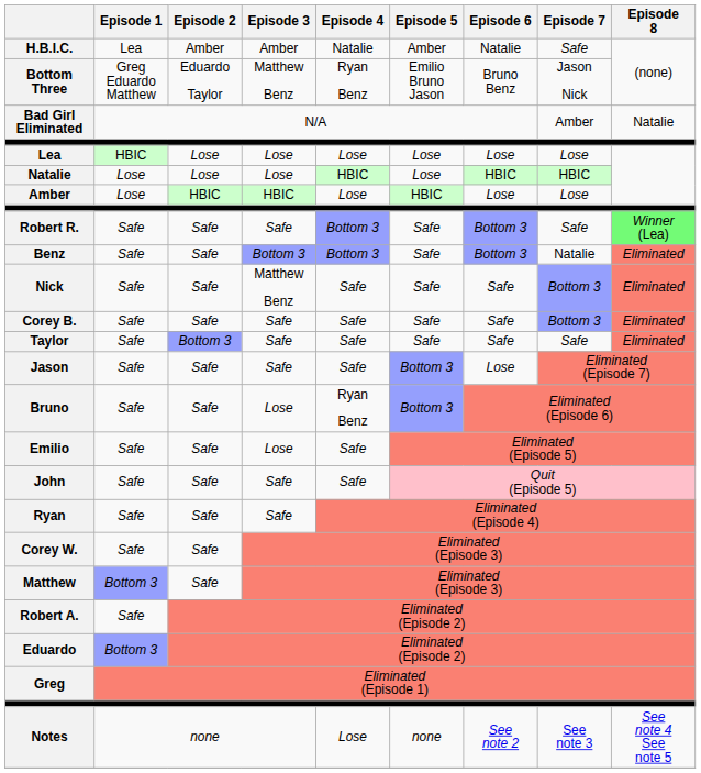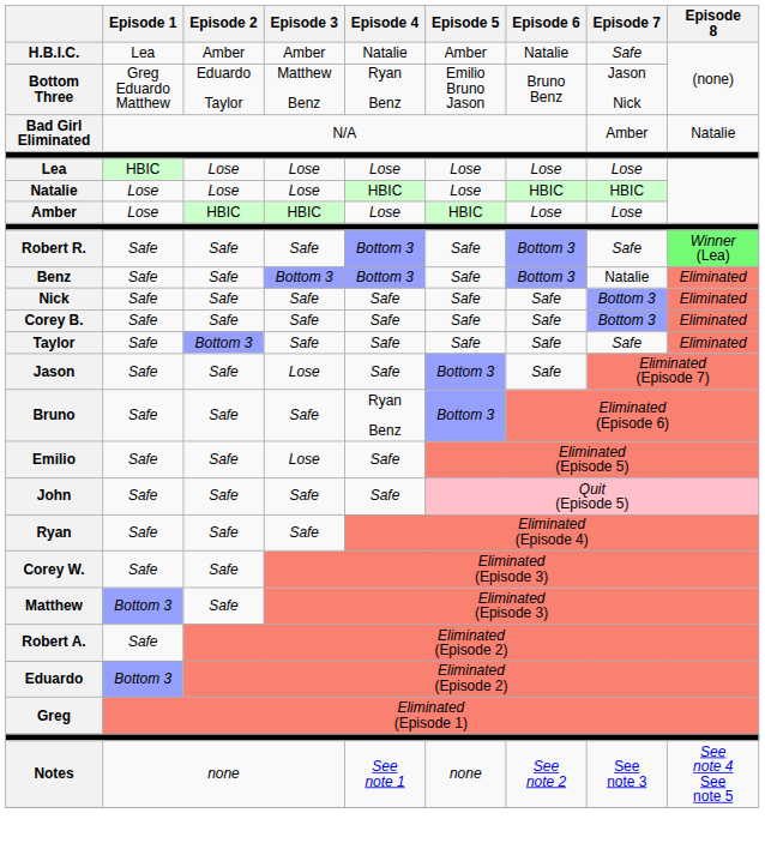Nick | Episode 3: Matthew Benz -> Safe
Jason | Episode 3: Safe -> Lose
Jason | Episode 6: Lose -> Safe
Bruno | Episode 3: Lose -> Safe
Notes | Episode 4: Lose -> See note 1
